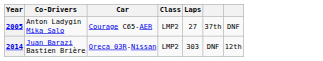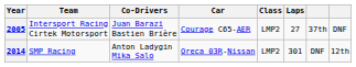+ column: Team | Intersport Racing Cirtek Motorsport | SMP Racing
2005 | Co-Drivers: Anton Ladygin Mika Salo -> Juan Barazi Bastien Brière
2014 | Co-Drivers: Juan Barazi Bastien Brière -> Anton Ladygin Mika Salo
2014 | Laps: 303 -> 301
